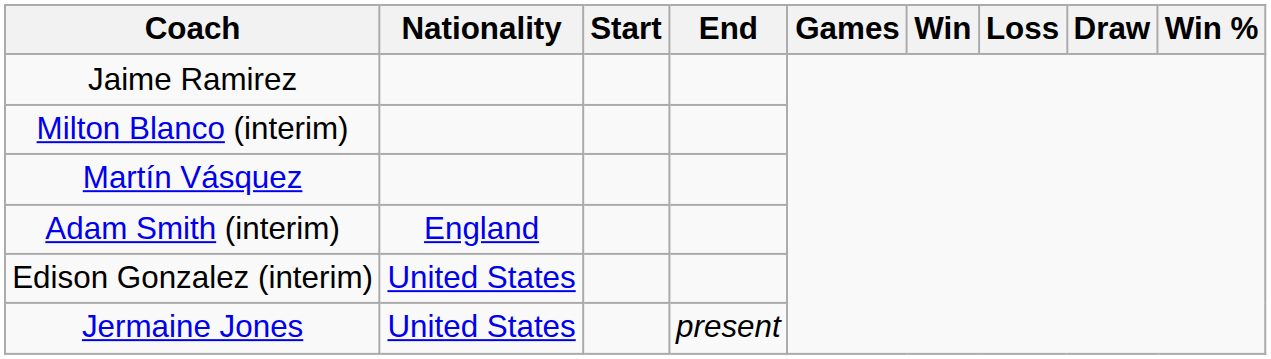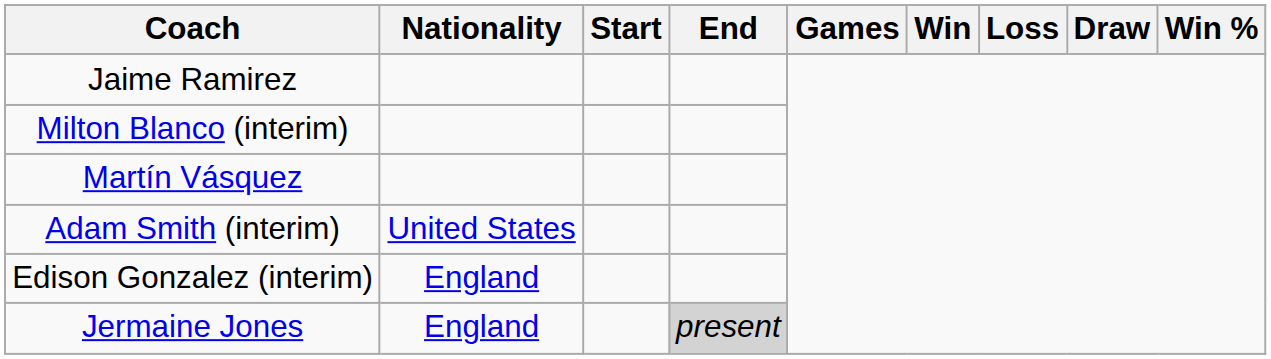Adam Smith (interim) | Nationality: England -> United States
Edison Gonzalez (interim) | Nationality: United States -> England
Jermaine Jones | Nationality: United States -> England
Jermaine Jones | End: no background -> lightgrey background
